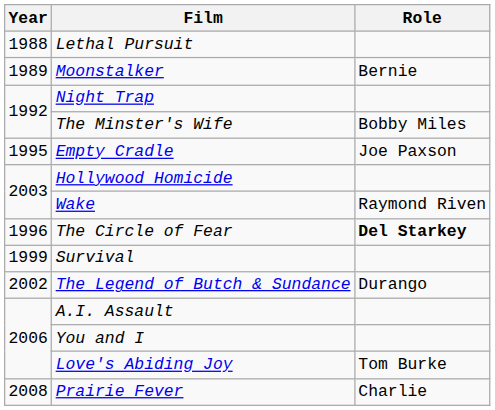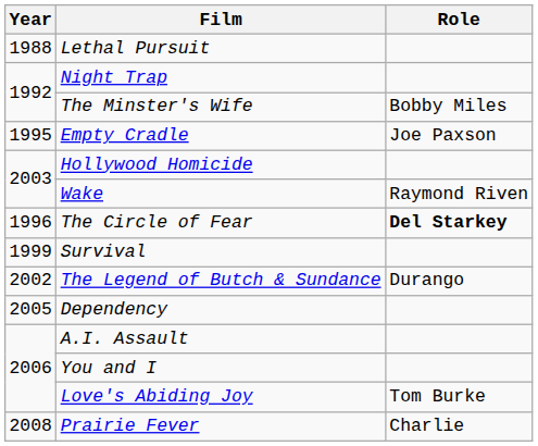- row: 1989 | Moonstalker | Bernie
+ row: 2005 | Dependency
